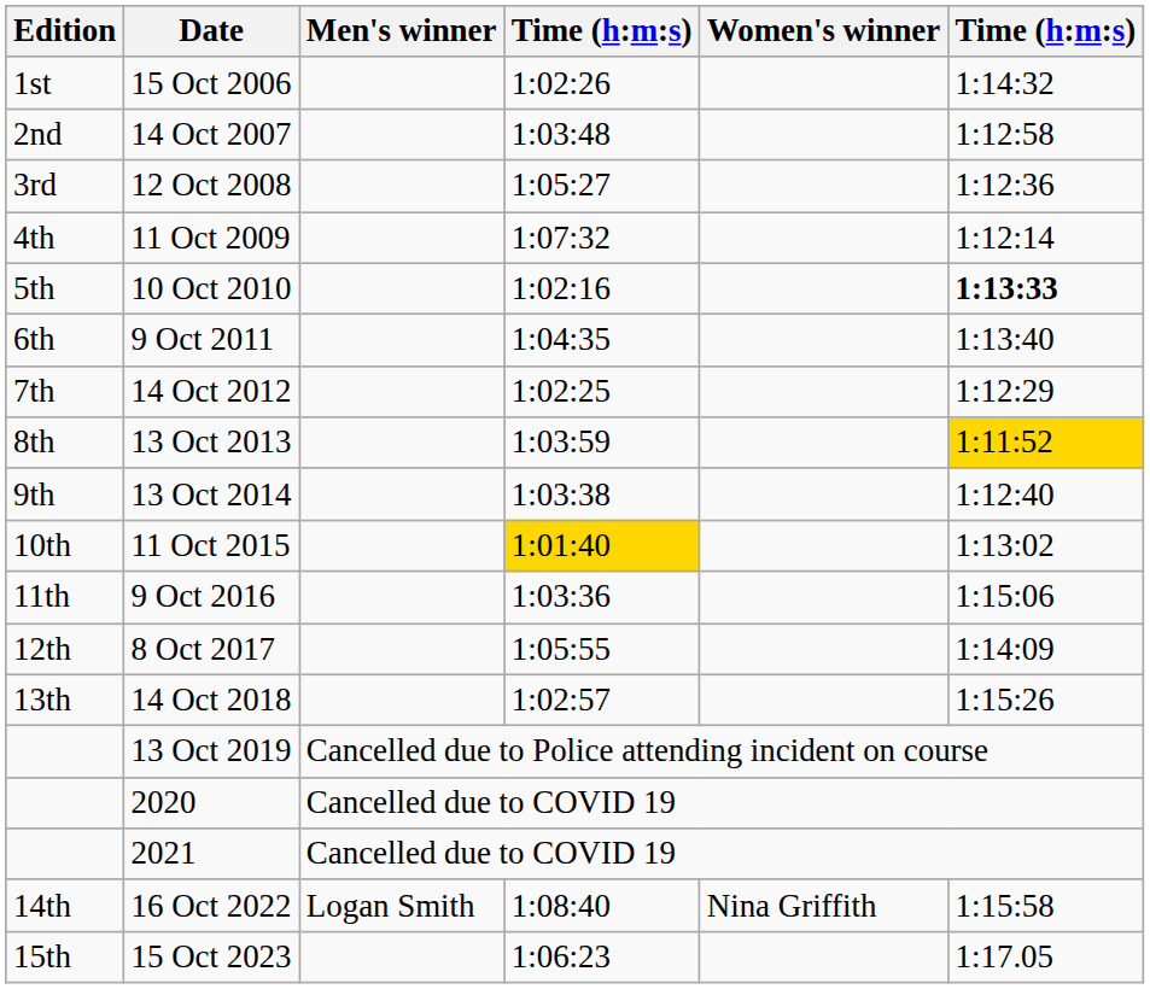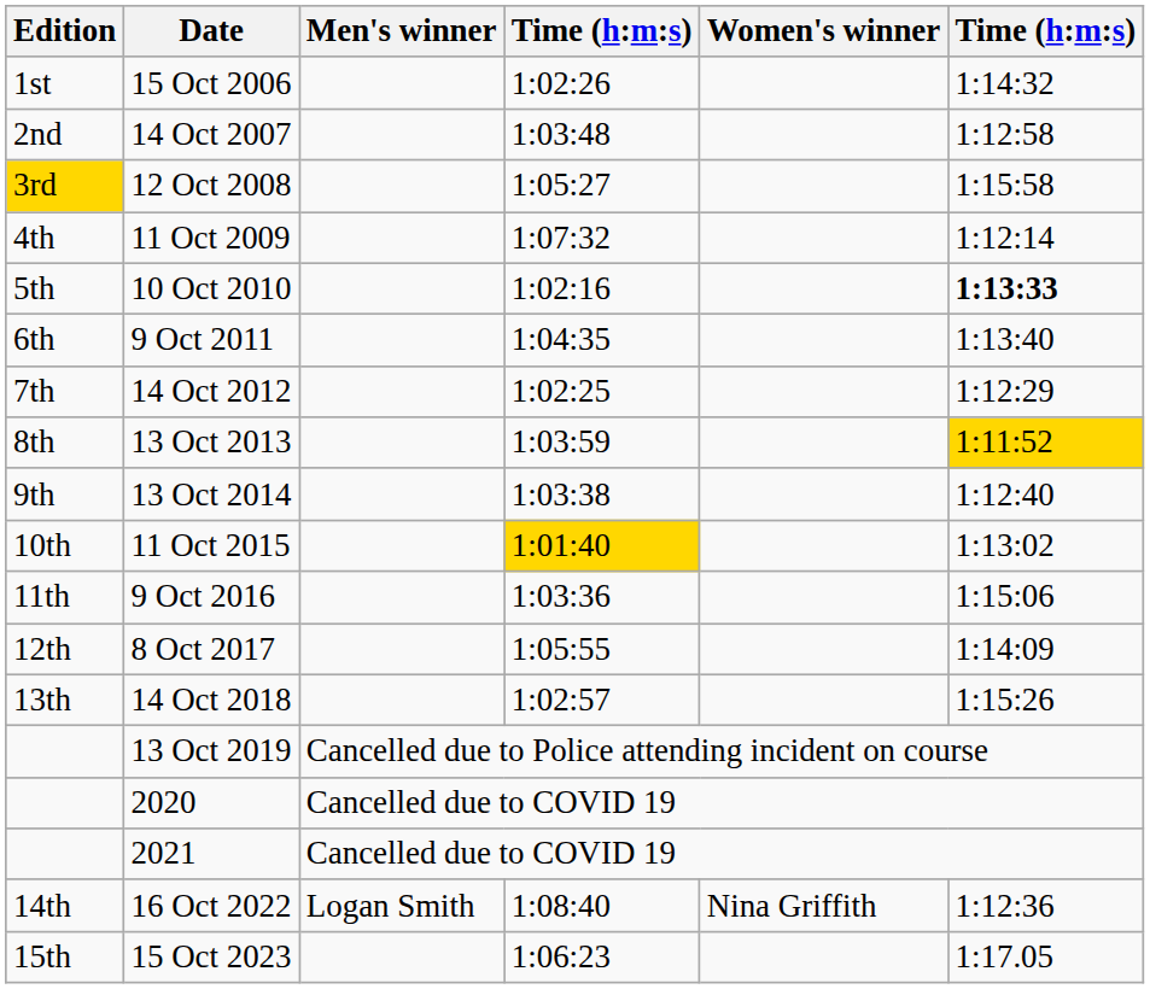12 Oct 2008 | Edition: no background -> gold background
12 Oct 2008 | column 6: 1:12:36 -> 1:15:58
16 Oct 2022 | column 6: 1:15:58 -> 1:12:36
